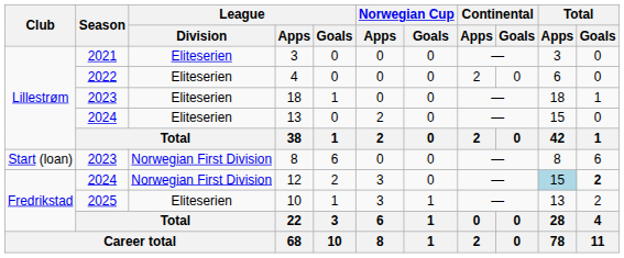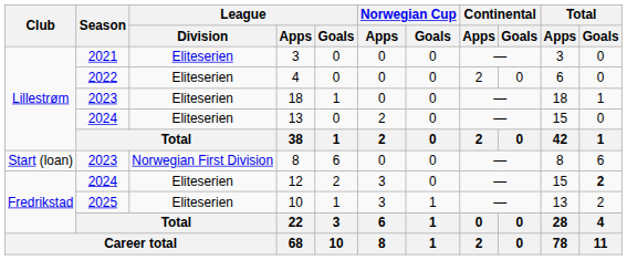12 | League / Division: Norwegian First Division -> Eliteserien
12 | Total / Apps: lightblue background -> no background
